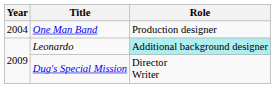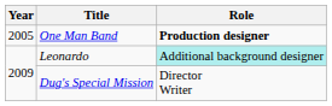One Man Band | Year: 2004 -> 2005
One Man Band | Role: normal -> bold
